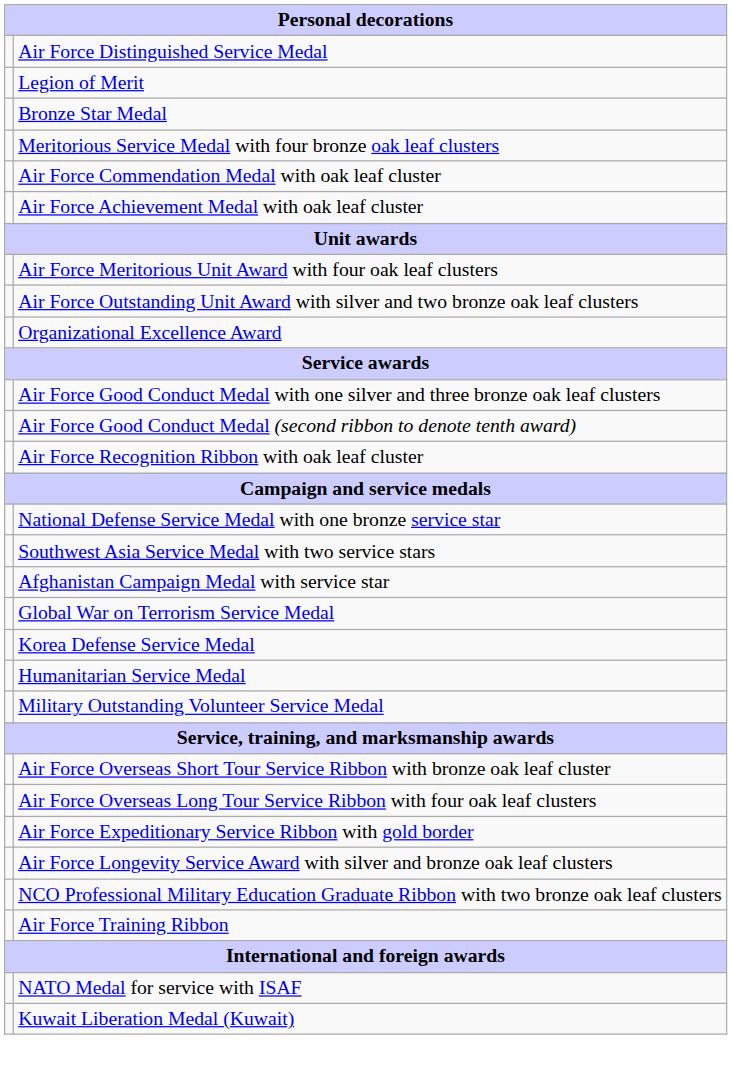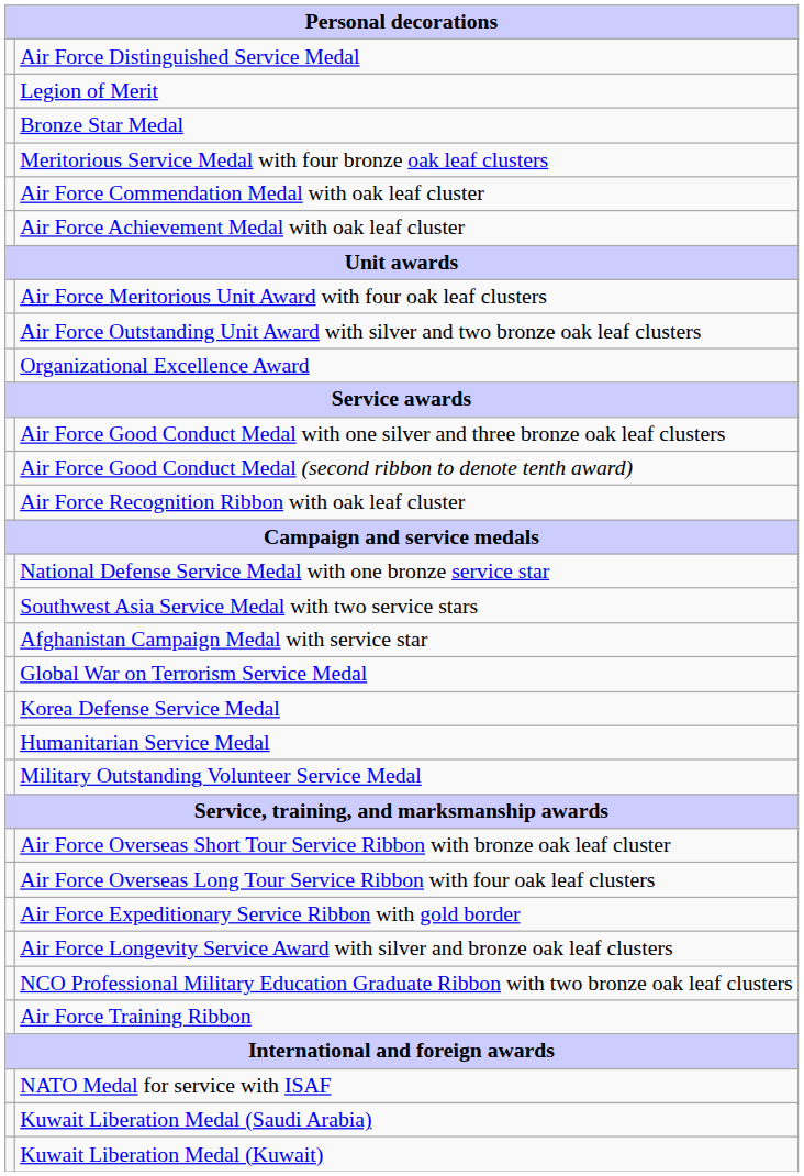+ row: Kuwait Liberation Medal (Saudi Arabia)
